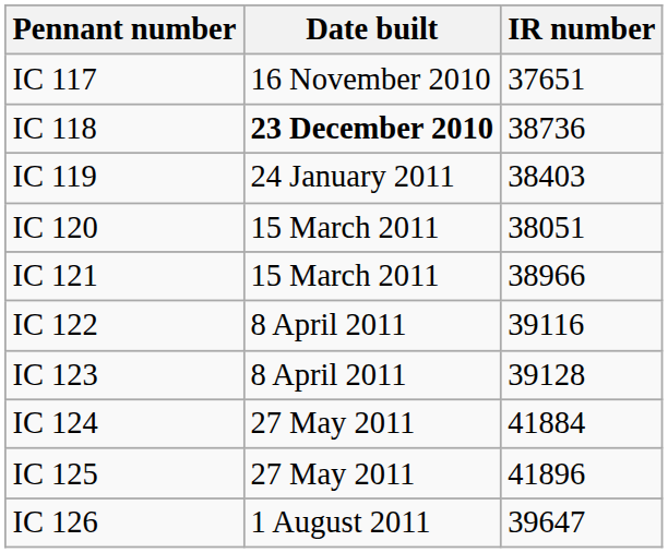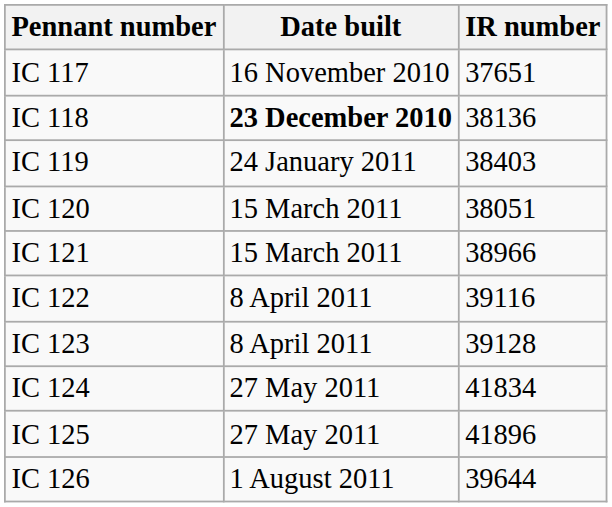IC 118 | IR number: 38736 -> 38136
IC 124 | IR number: 41884 -> 41834
IC 126 | IR number: 39647 -> 39644
